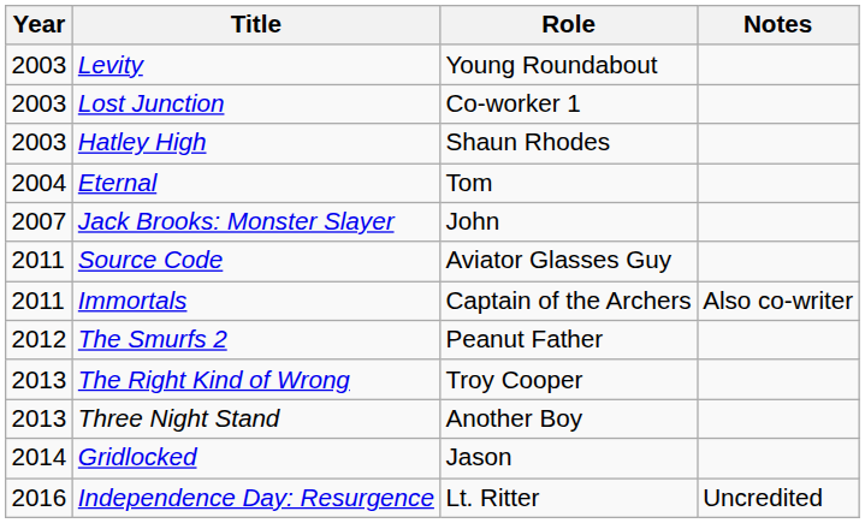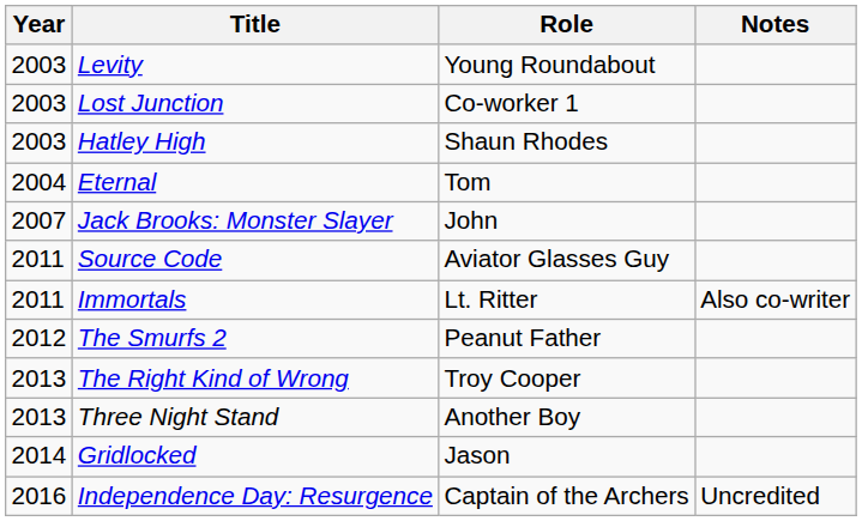Immortals | Role: Captain of the Archers -> Lt. Ritter
Independence Day: Resurgence | Role: Lt. Ritter -> Captain of the Archers
